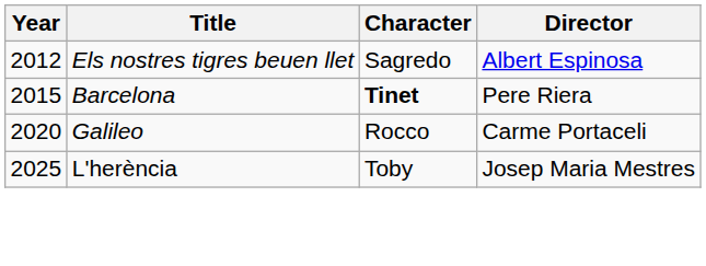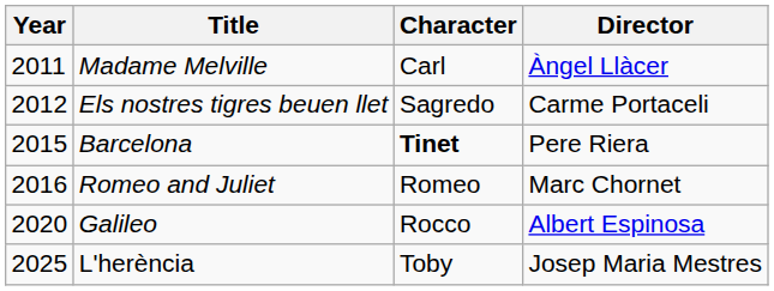+ row: 2011 | Madame Melville | Carl | Àngel Llàcer
Els nostres tigres beuen llet | Director: Albert Espinosa -> Carme Portaceli
+ row: 2016 | Romeo and Juliet | Romeo | Marc Chornet
Galileo | Director: Carme Portaceli -> Albert Espinosa
